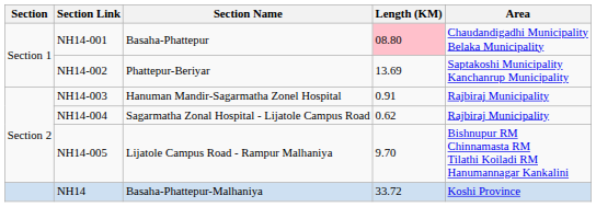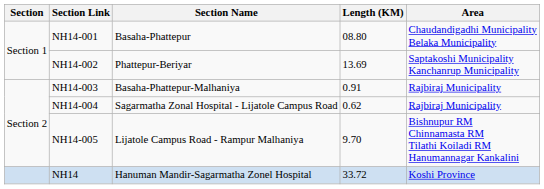NH14-001 | Length (KM): pink background -> no background
NH14-003 | Section Name: Hanuman Mandir-Sagarmatha Zonel Hospital -> Basaha-Phattepur-Malhaniya
NH14 | Section Name: Basaha-Phattepur-Malhaniya -> Hanuman Mandir-Sagarmatha Zonel Hospital
